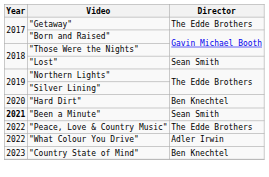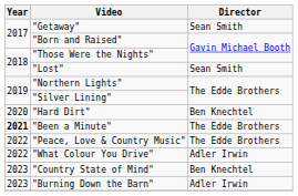"Getaway" | Director: The Edde Brothers -> Sean Smith
"Been a Minute" | Director: Sean Smith -> The Edde Brothers
+ row: 2023 | "Burning Down the Barn" | Adler Irwin
